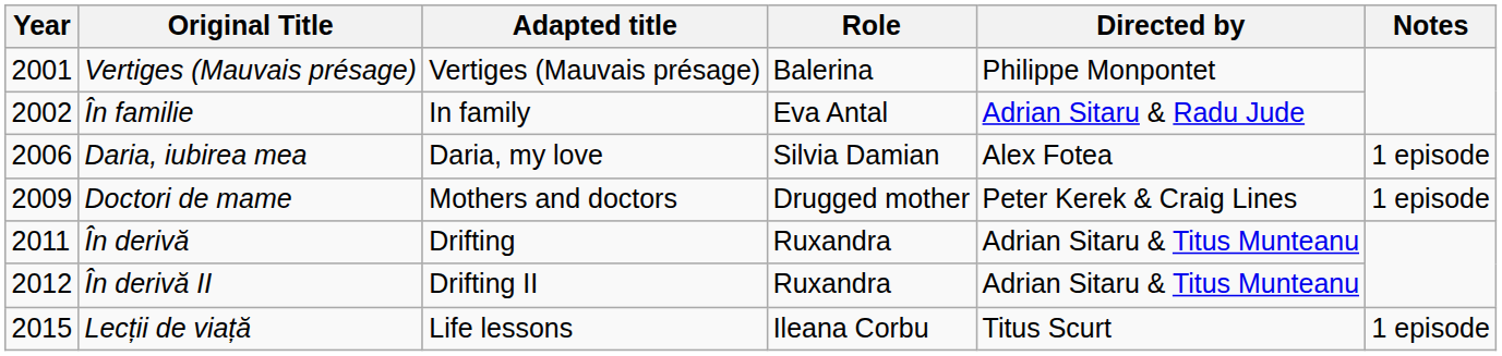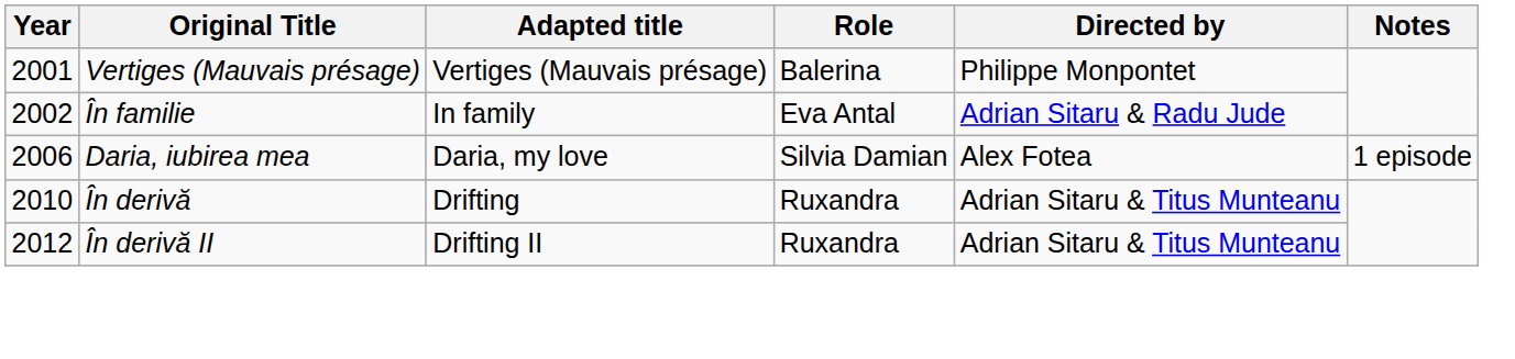- row: 2009 | Doctori de mame | Mothers and doctors | Drugged mother | Peter Kerek & Craig Lines | 1 episode
În derivă | Year: 2011 -> 2010
- row: 2015 | Lecții de viață | Life lessons | Ileana Corbu | Titus Scurt | 1 episode
